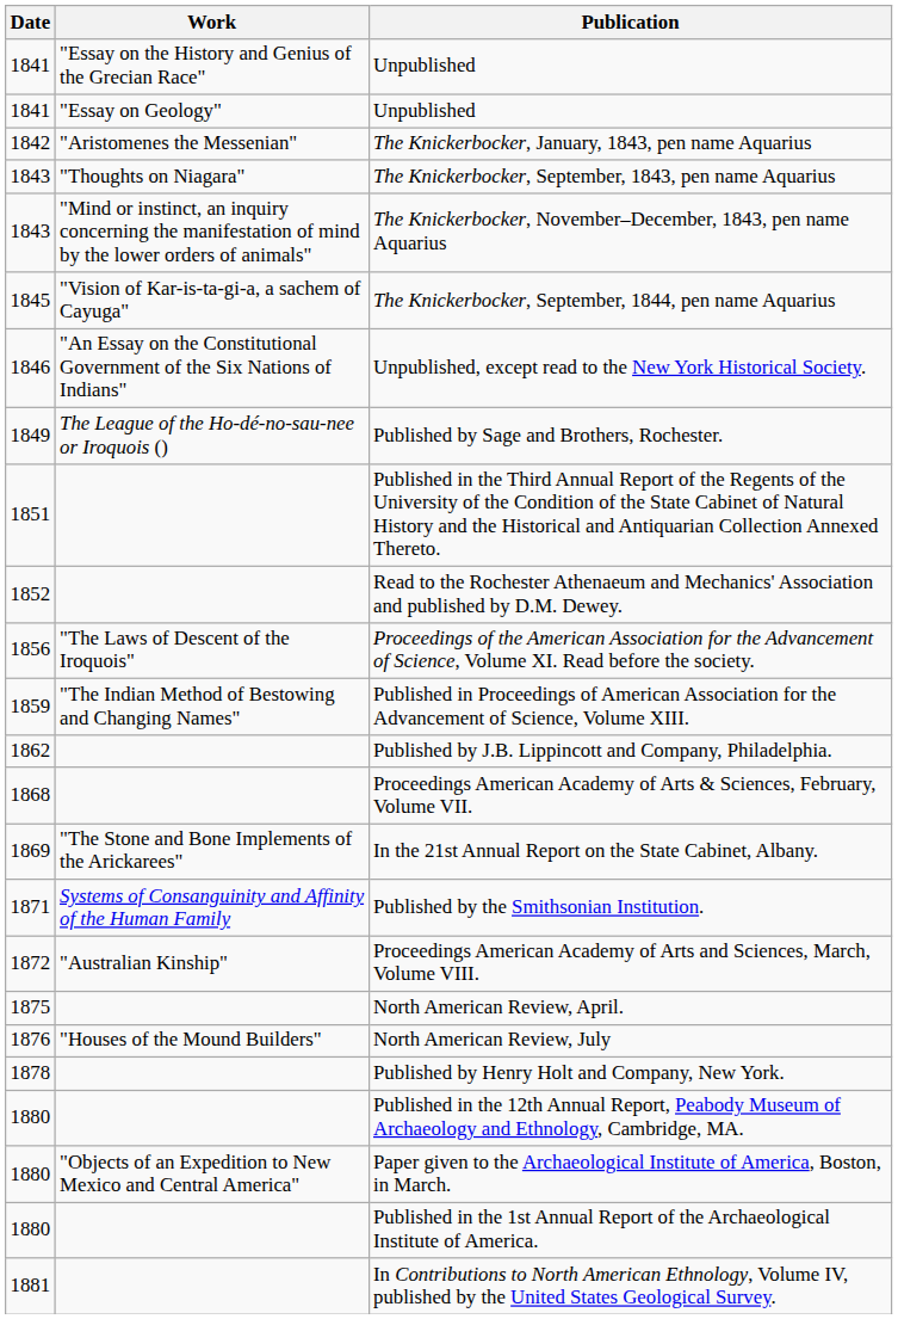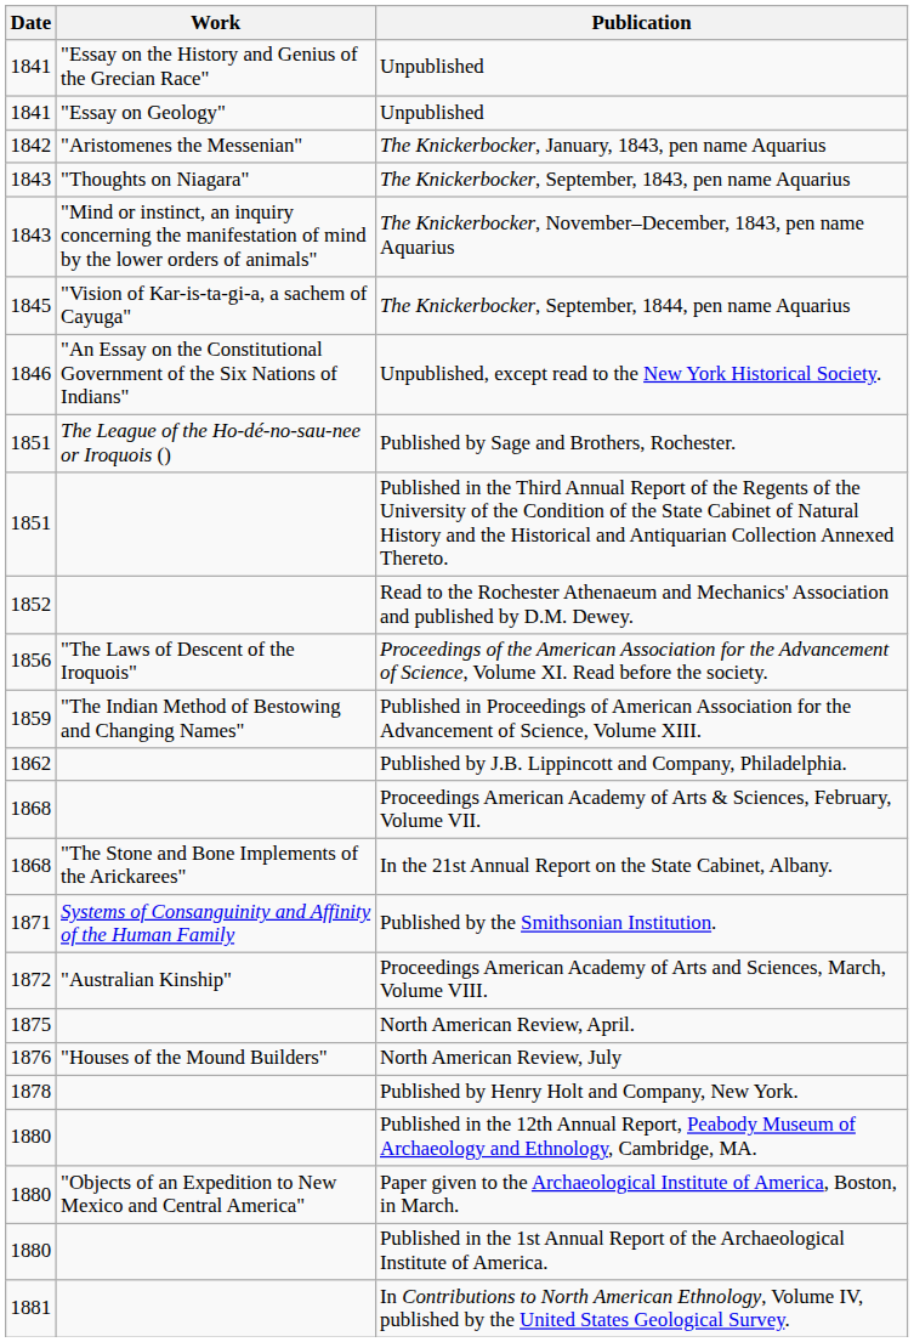Published by Sage and Brothers, Rochester. | Date: 1849 -> 1851
In the 21st Annual Report on the State Cabinet, Albany. | Date: 1869 -> 1868
